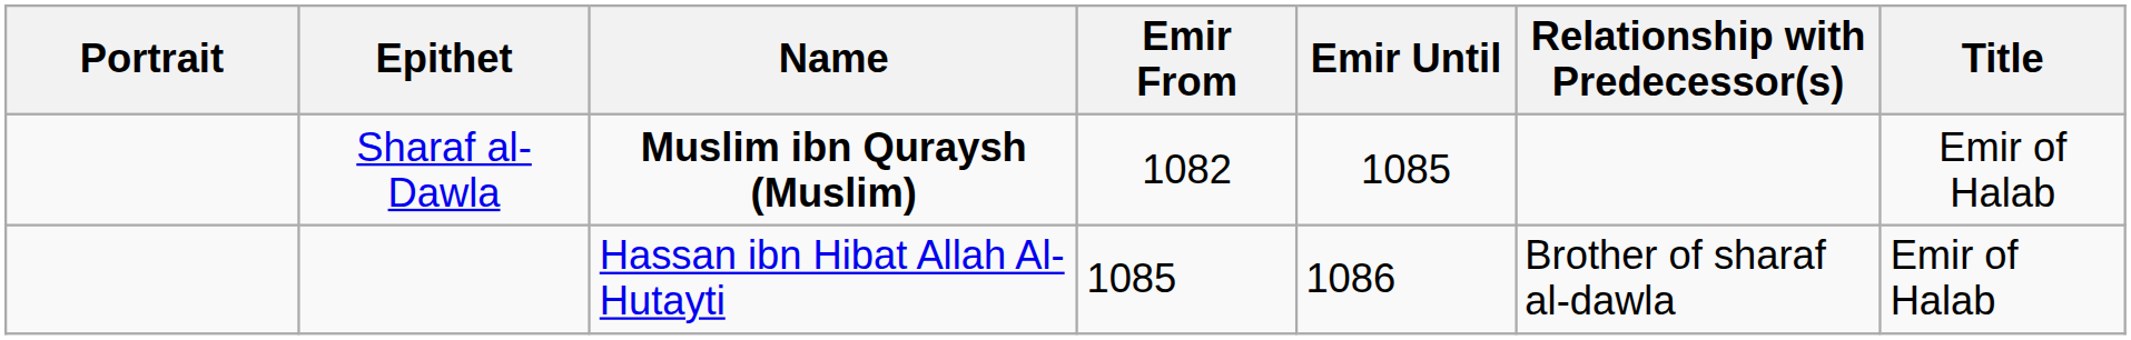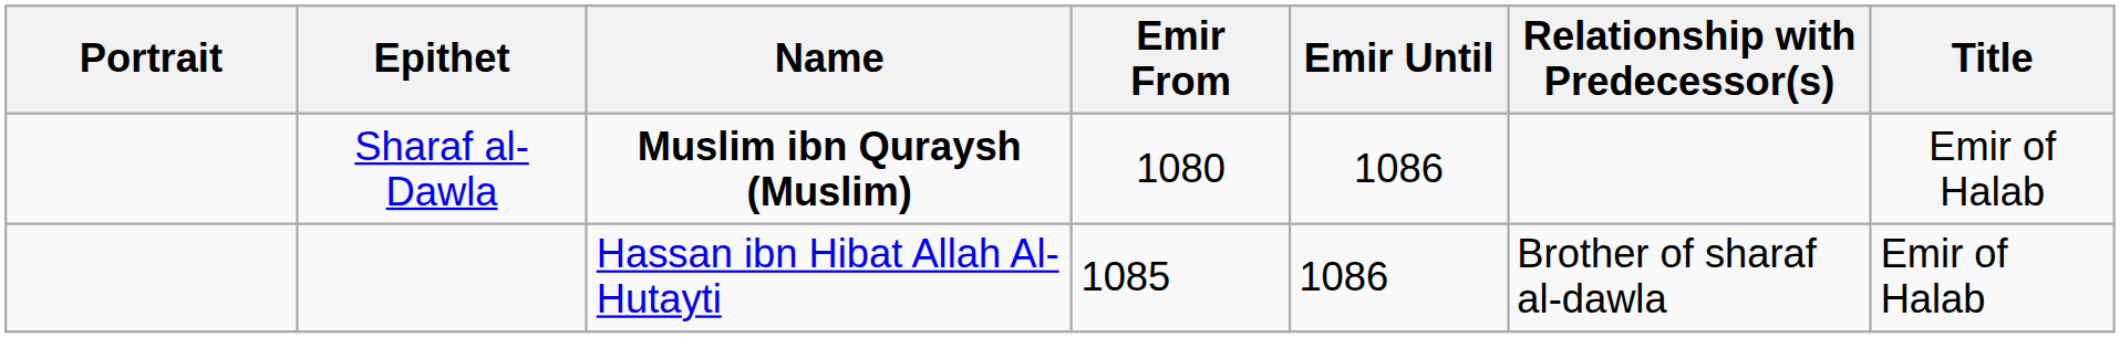Sharaf al-Dawla | Emir From: 1082 -> 1080
Sharaf al-Dawla | Emir Until: 1085 -> 1086
